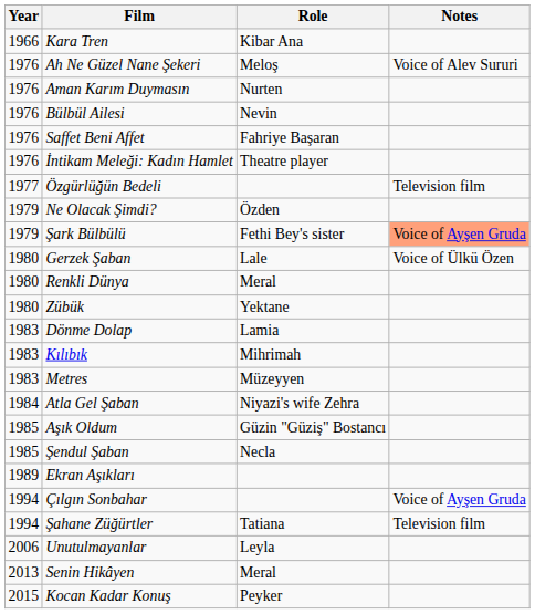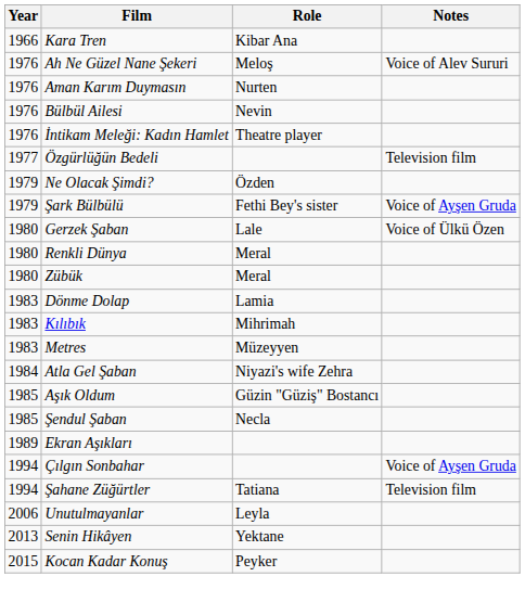- row: 1976 | Saffet Beni Affet | Fahriye Başaran
Şark Bülbülü | Notes: lightsalmon background -> no background
Zübük | Role: Yektane -> Meral
Senin Hikâyen | Role: Meral -> Yektane
